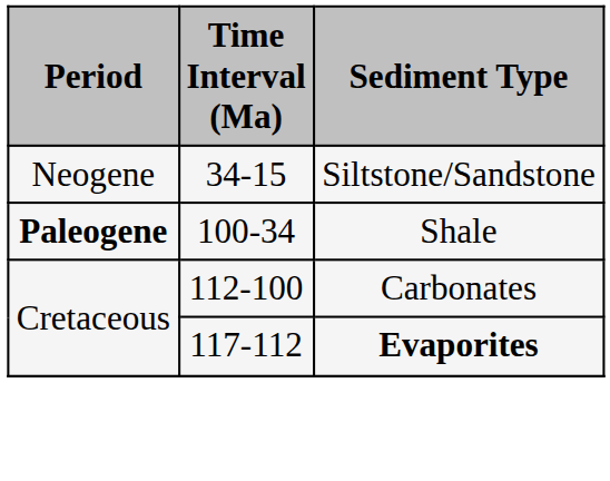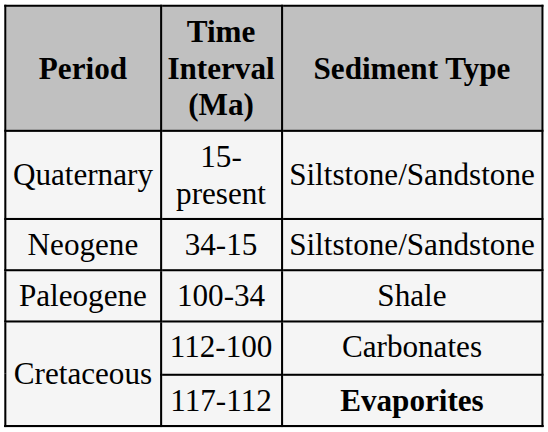+ row: Quaternary | 15-present | Siltstone/Sandstone
100-34 | Period: bold -> normal
